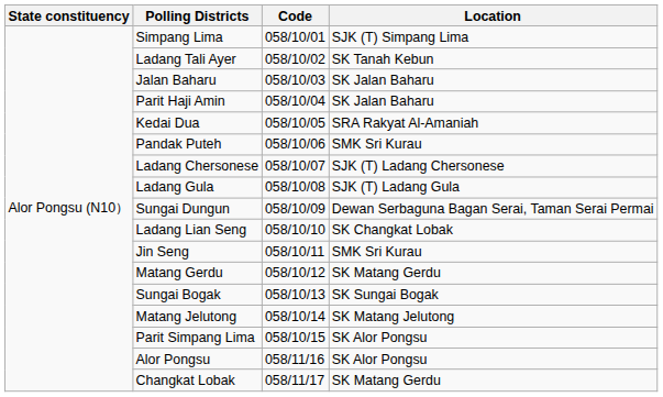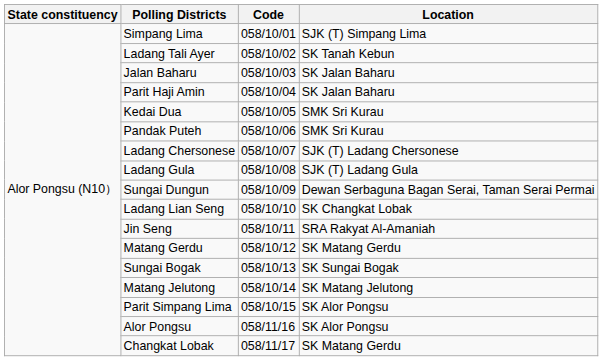Kedai Dua | Location: SRA Rakyat Al-Amaniah -> SMK Sri Kurau
Jin Seng | Location: SMK Sri Kurau -> SRA Rakyat Al-Amaniah
